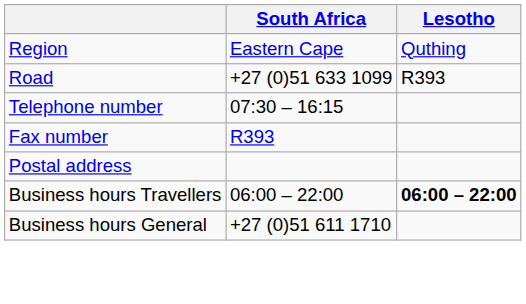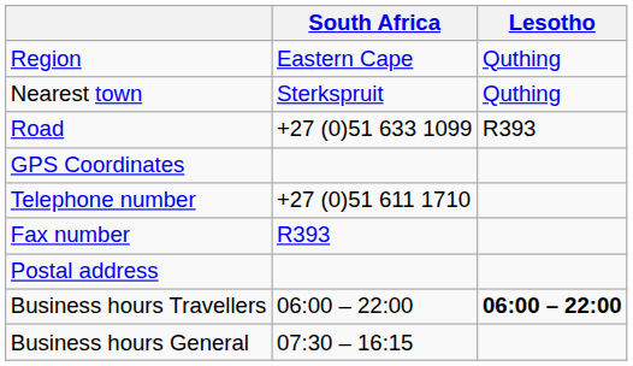+ row: Nearest town | Sterkspruit | Quthing
+ row: GPS Coordinates
Telephone number | South Africa: 07:30 – 16:15 -> +27 (0)51 611 1710
Business hours General | South Africa: +27 (0)51 611 1710 -> 07:30 – 16:15
